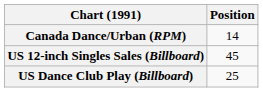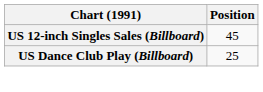- row: Canada Dance/Urban (RPM) | 14
